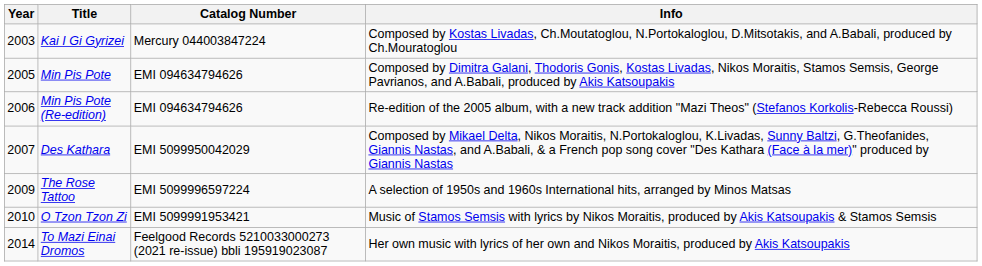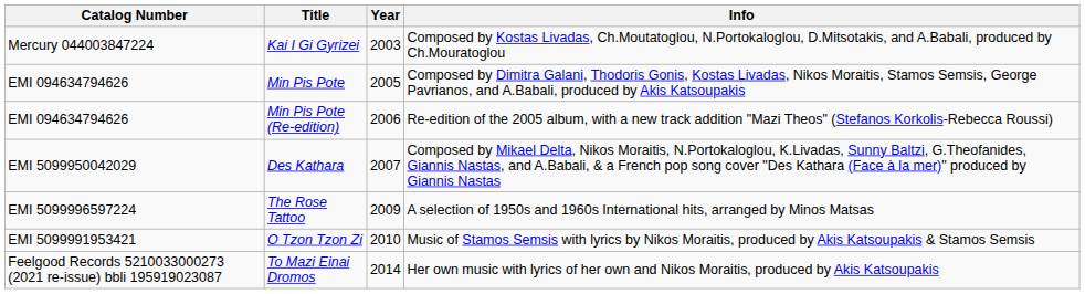columns swapped: Year <-> Catalog Number
